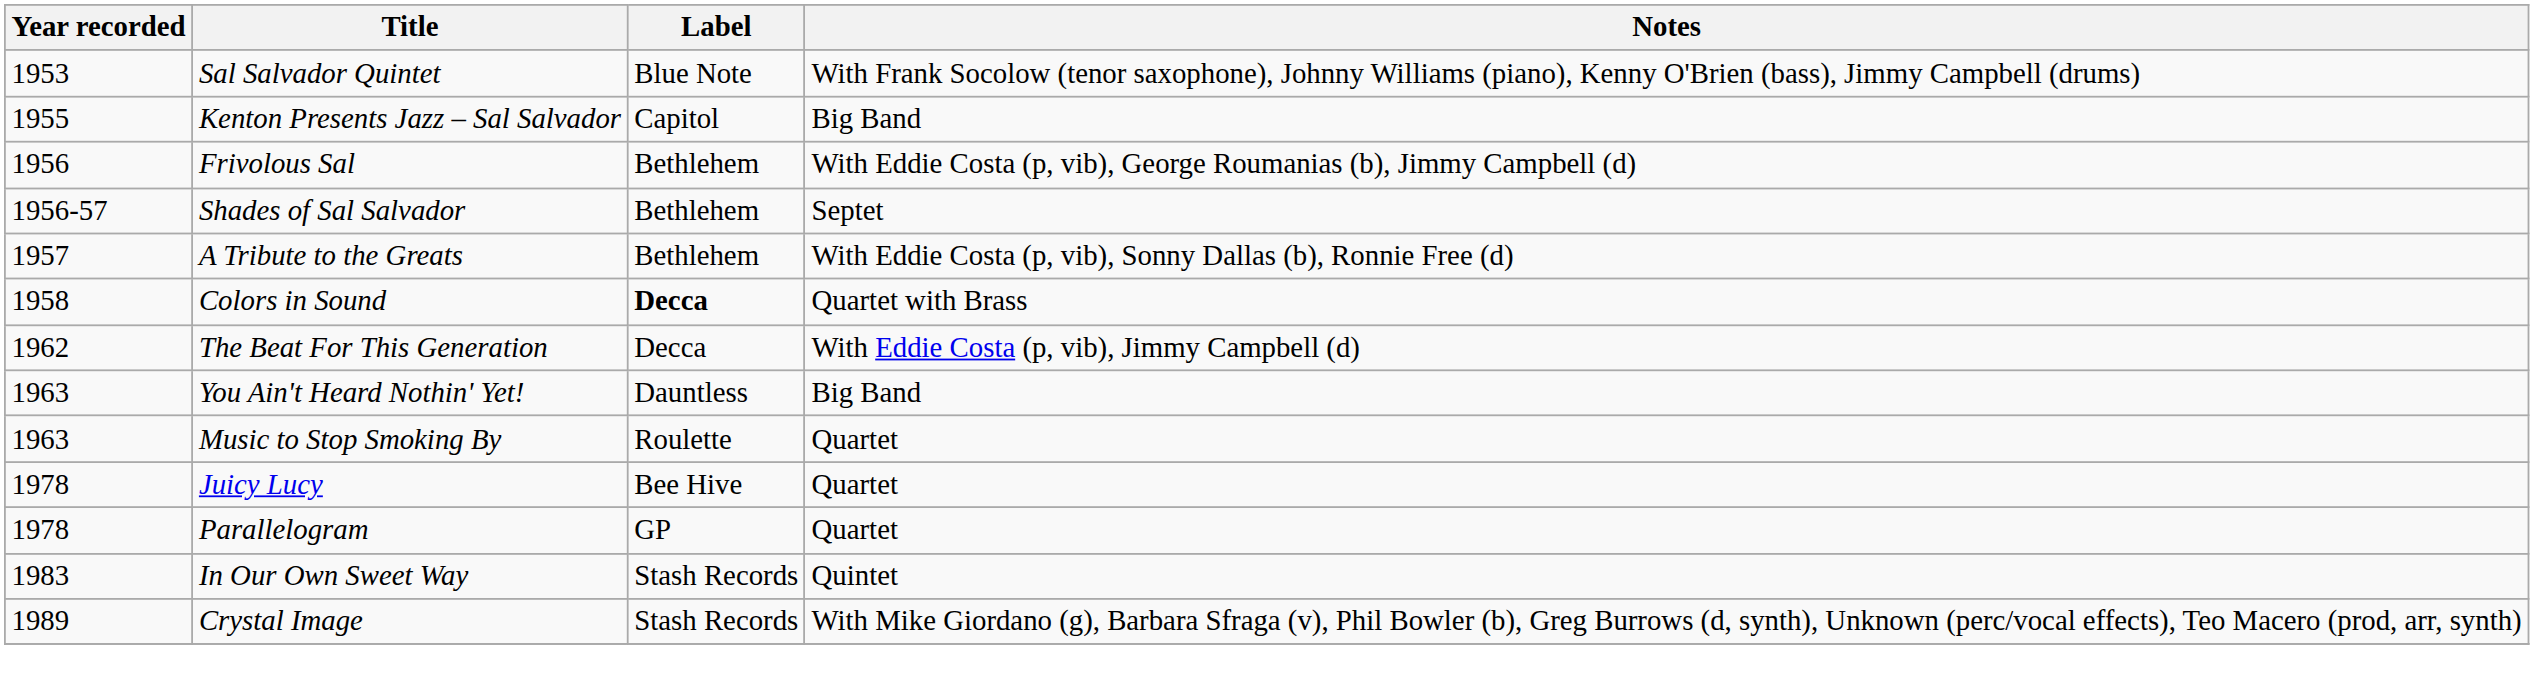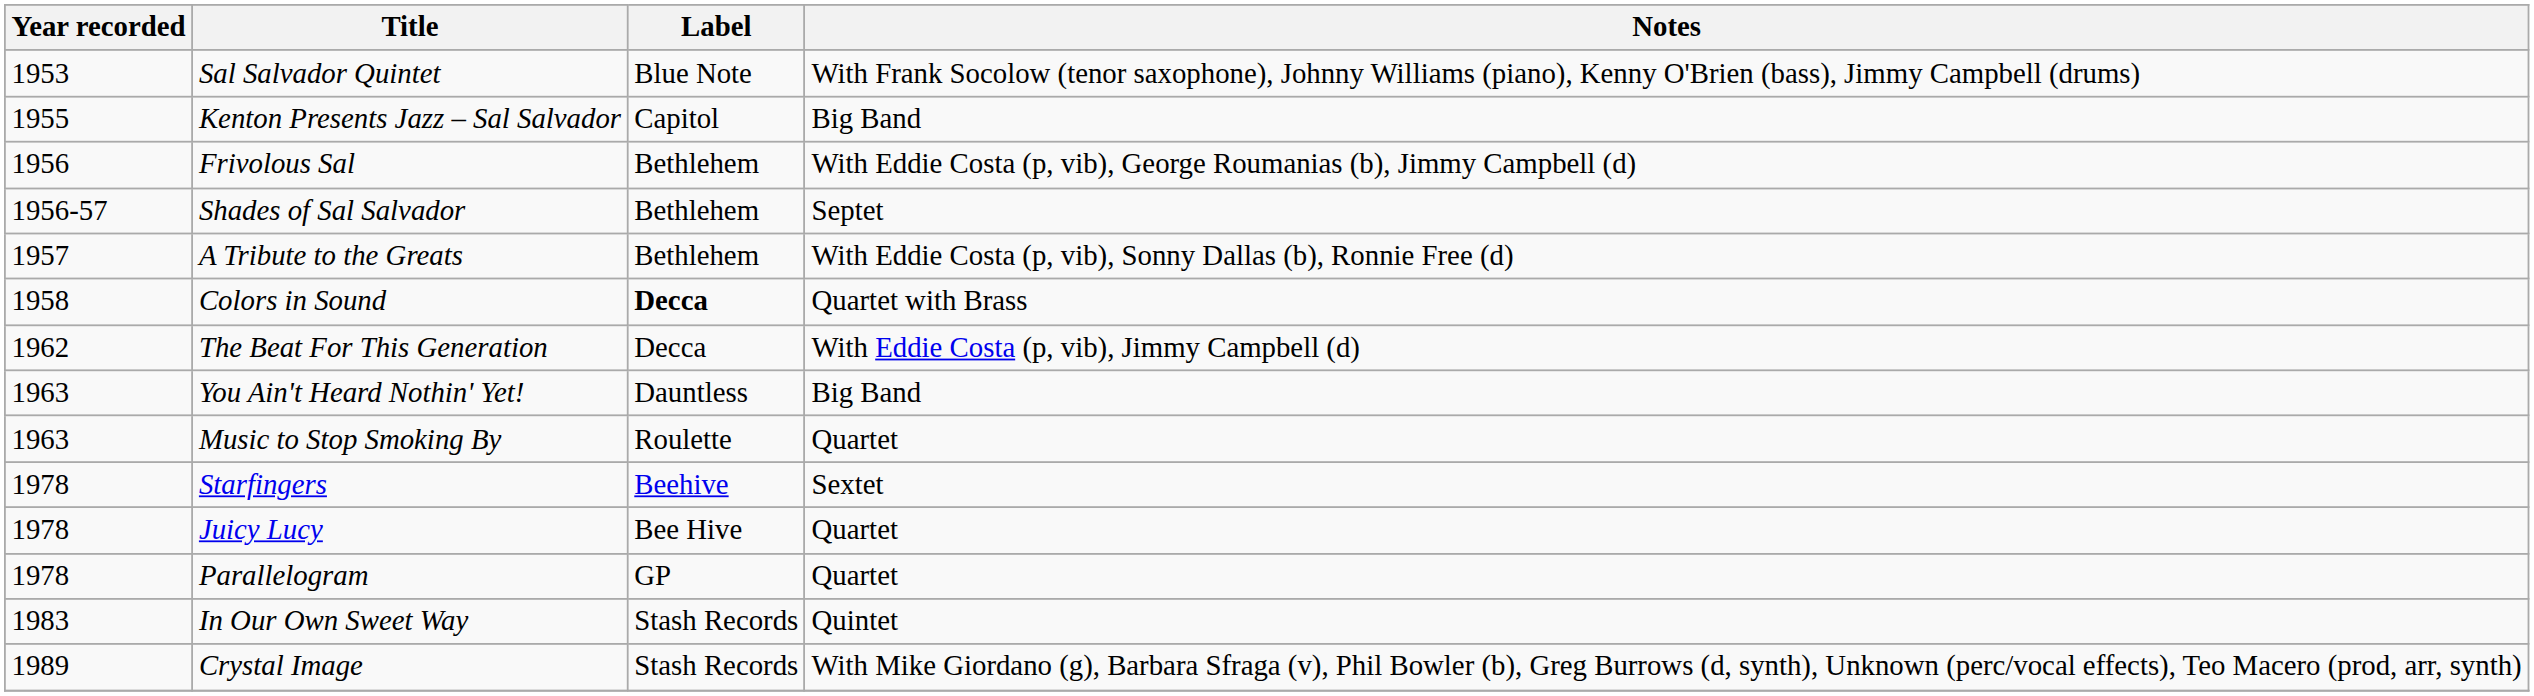+ row: 1978 | Starfingers | Beehive | Sextet
